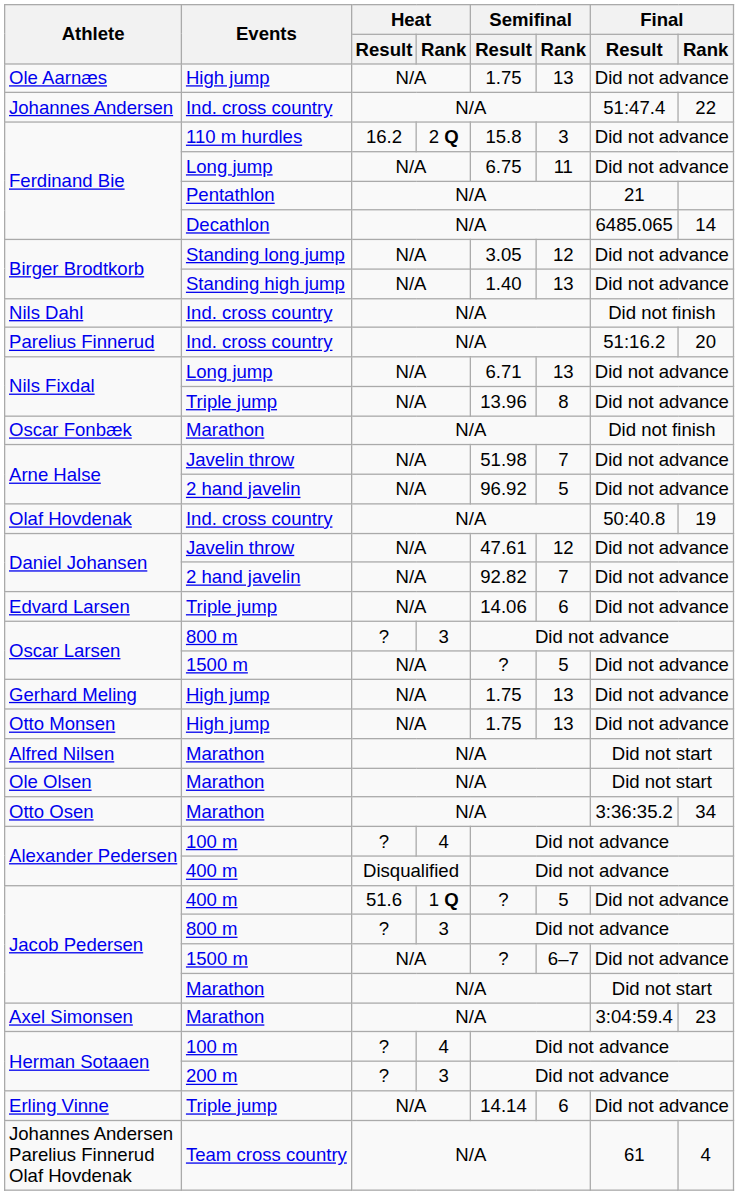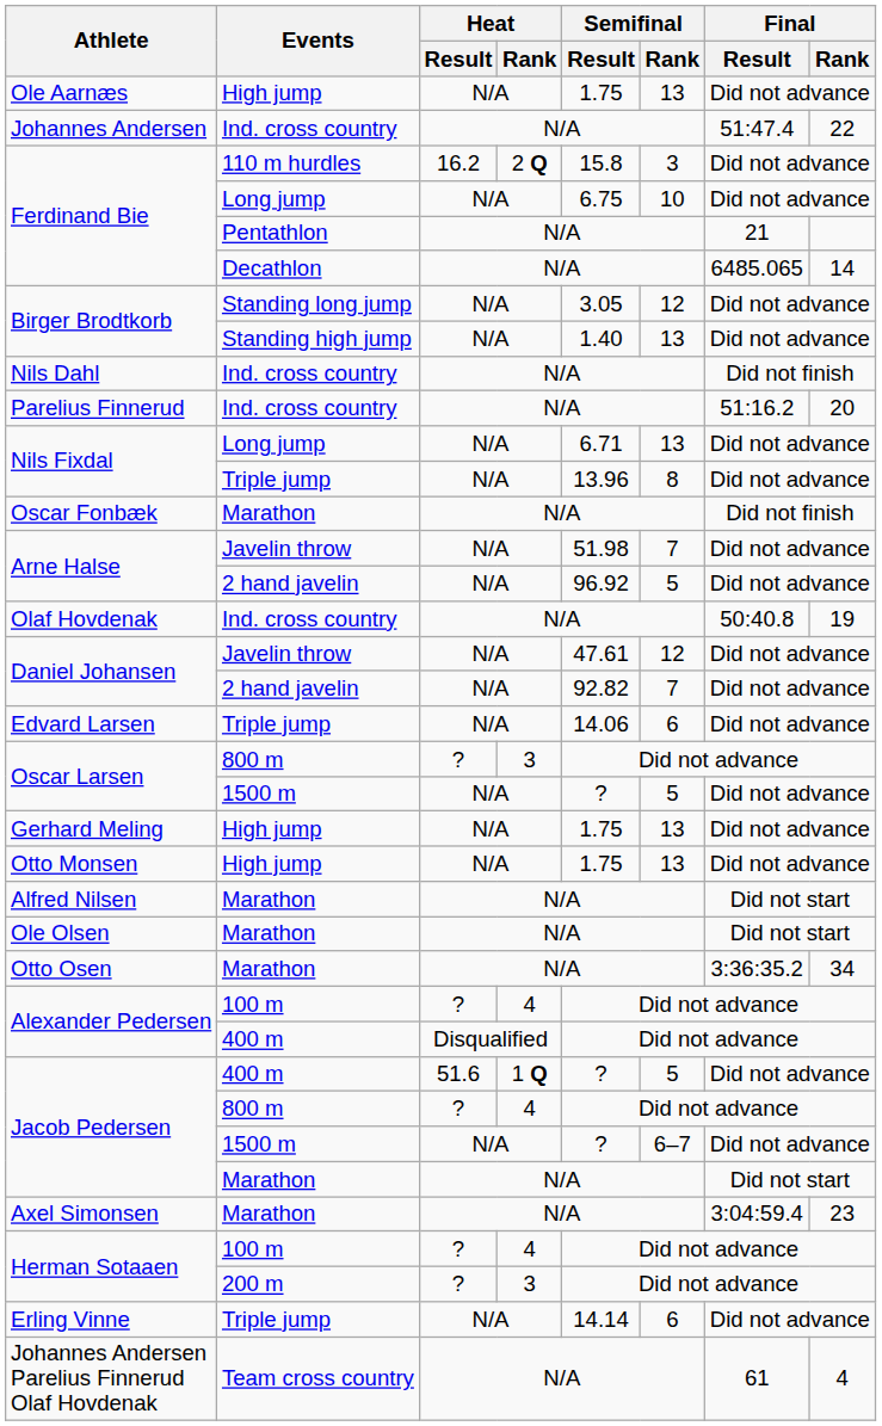Ferdinand Bie / Long jump | Semifinal / Rank: 11 -> 10
Jacob Pedersen / 800 m | Heat / Rank: 3 -> 4
